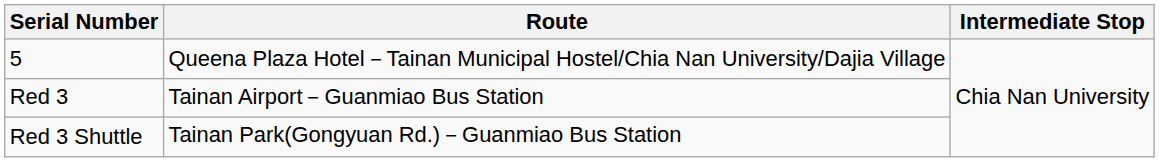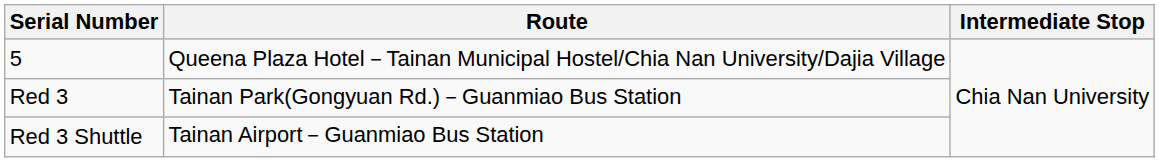Red 3 | Route: Tainan Airport－Guanmiao Bus Station -> Tainan Park(Gongyuan Rd.)－Guanmiao Bus Station
Red 3 Shuttle | Route: Tainan Park(Gongyuan Rd.)－Guanmiao Bus Station -> Tainan Airport－Guanmiao Bus Station
